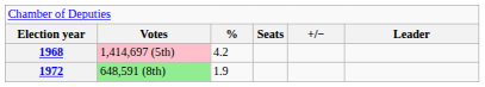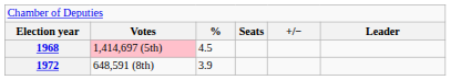1968 | column 3: 4.2 -> 4.5
1972 | column 2: lightgreen background -> no background
1972 | column 3: 1.9 -> 3.9
